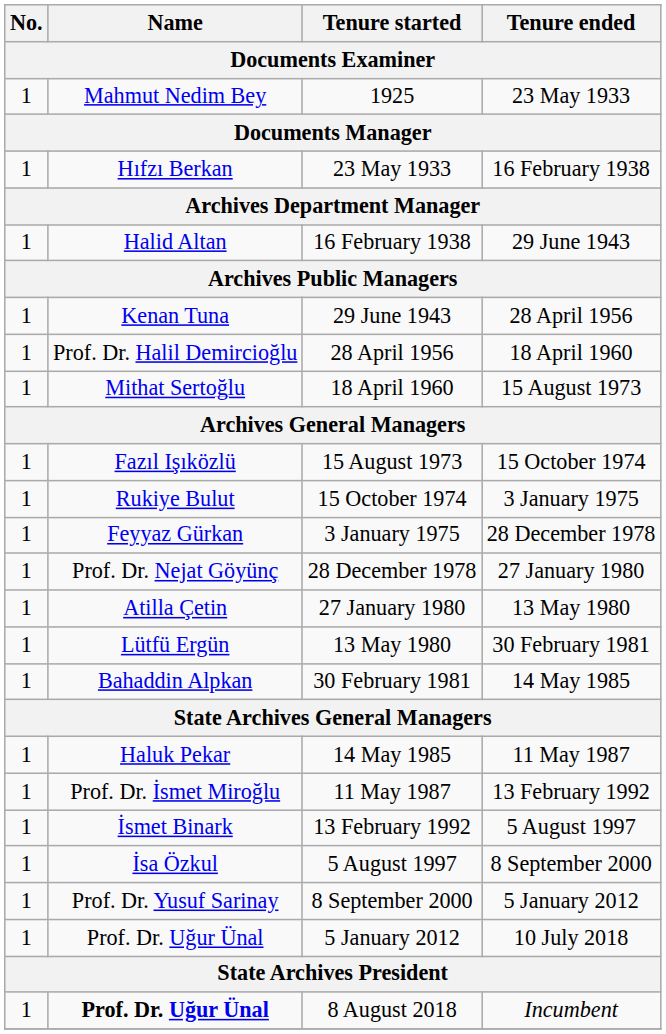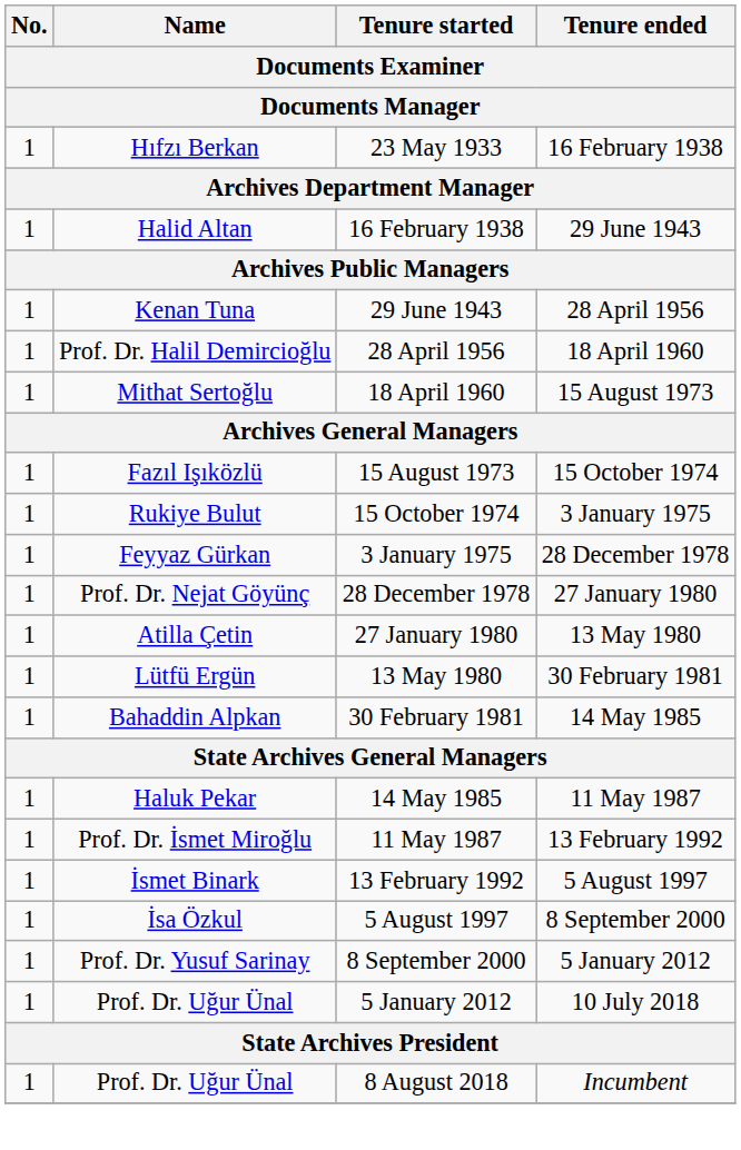- row: 1 | Mahmut Nedim Bey | 1925 | 23 May 1933
8 August 2018 | Name: bold -> normal
